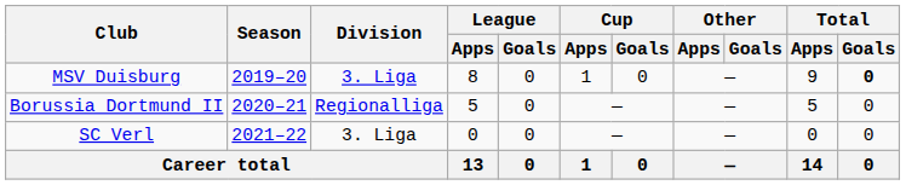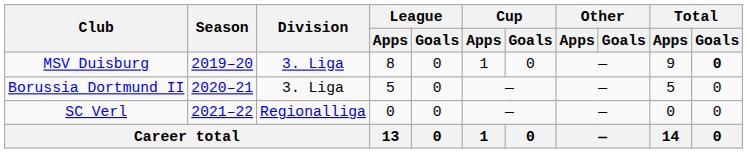Borussia Dortmund II | Division: Regionalliga -> 3. Liga
SC Verl | Division: 3. Liga -> Regionalliga
